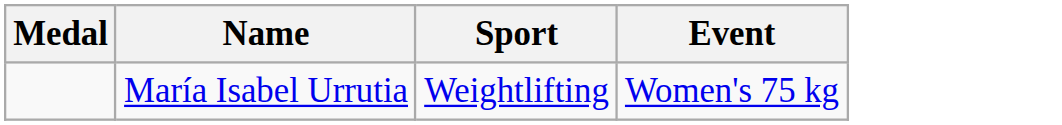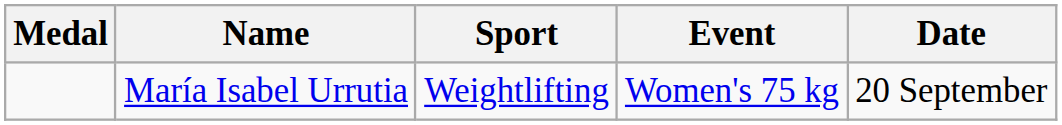+ column: Date | 20 September
